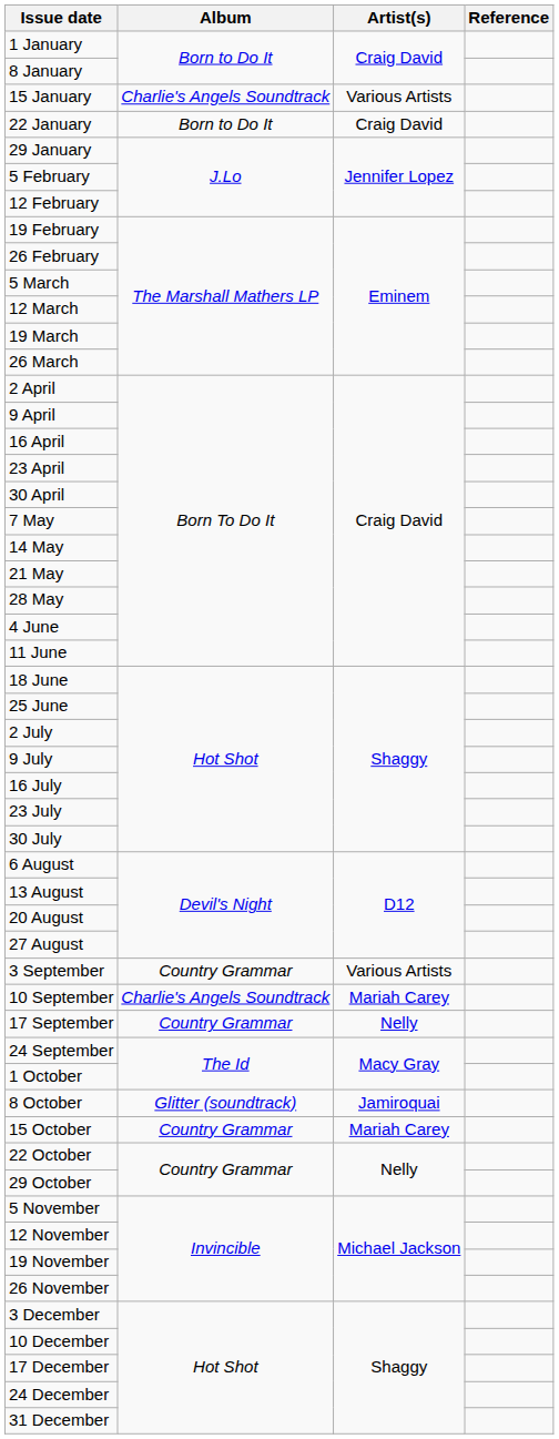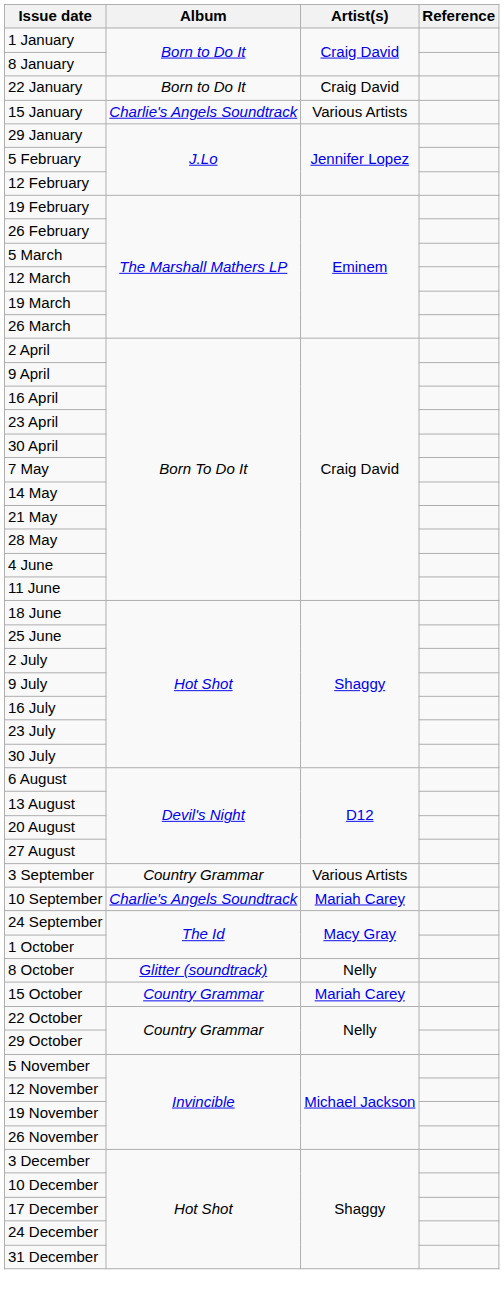rows swapped: 15 January <-> 22 January
- row: 17 September | Country Grammar | Nelly
8 October | Artist(s): Jamiroquai -> Nelly
